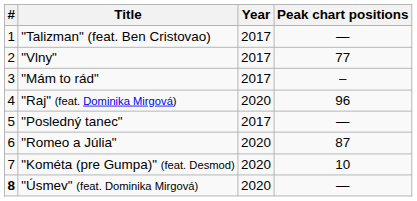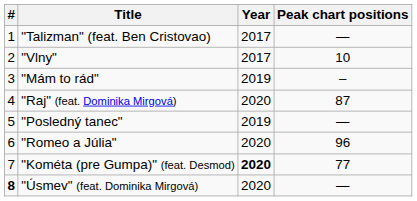"Vlny" | Peak chart positions: 77 -> 10
"Mám to rád" | Year: 2017 -> 2019
"Raj" (feat. Dominika Mirgová) | Peak chart positions: 96 -> 87
"Posledný tanec" | Year: 2017 -> 2019
"Romeo a Júlia" | Peak chart positions: 87 -> 96
"Kométa (pre Gumpa)" (feat. Desmod) | Year: normal -> bold
"Kométa (pre Gumpa)" (feat. Desmod) | Peak chart positions: 10 -> 77
